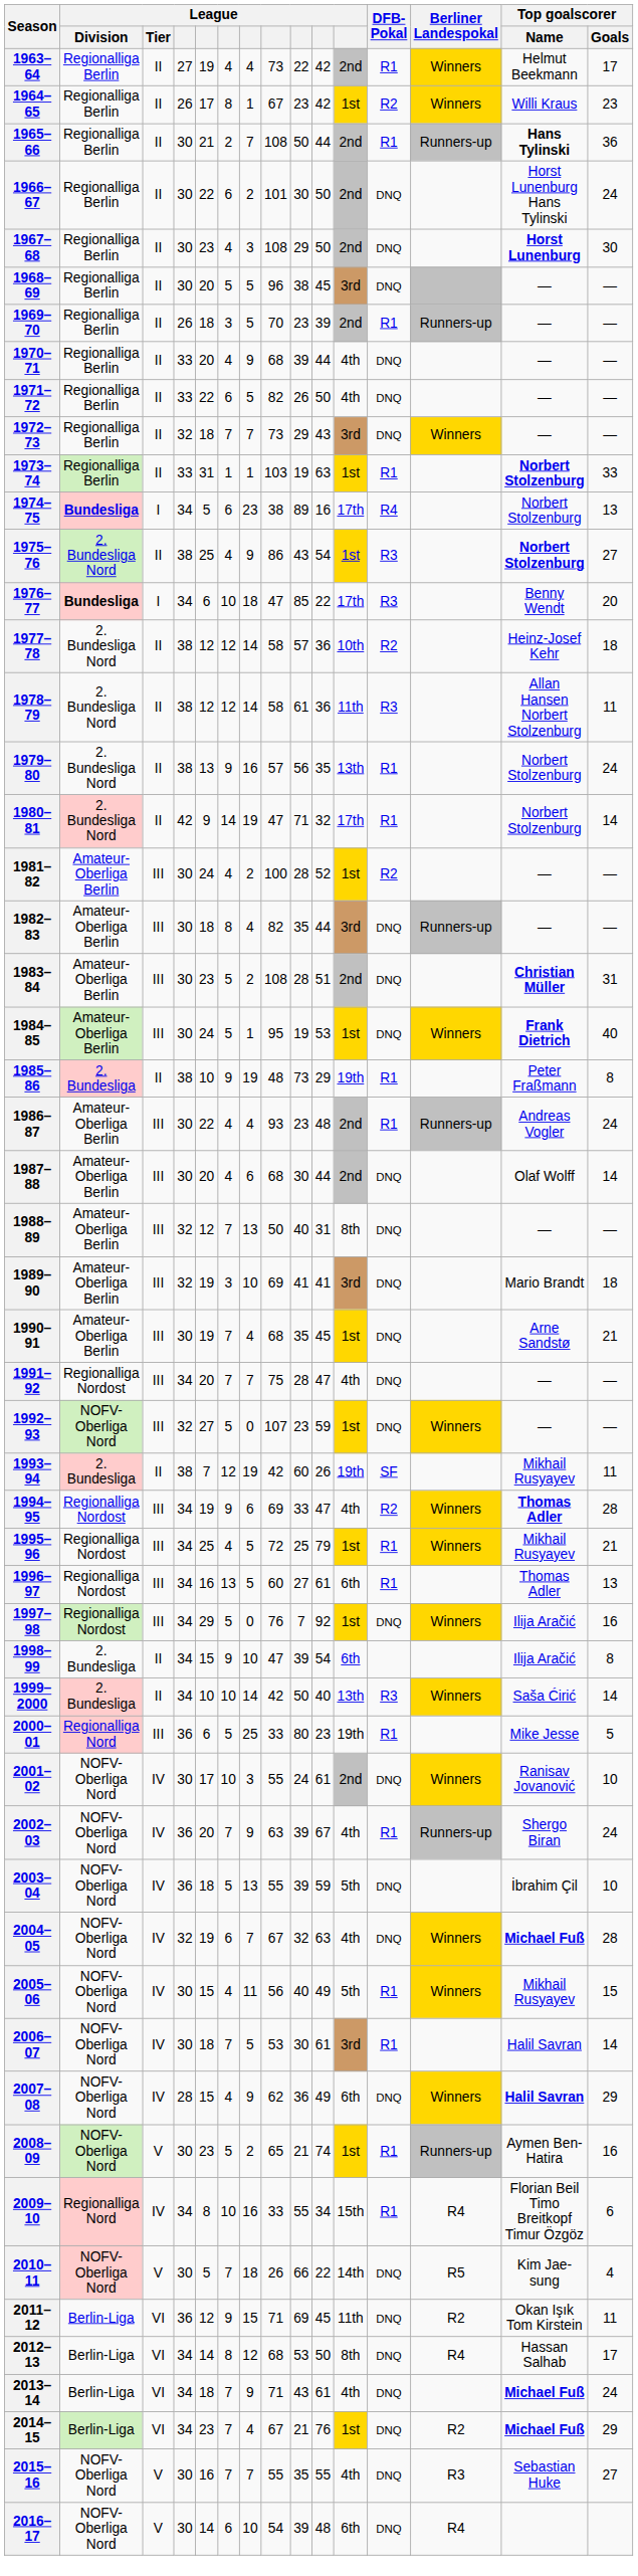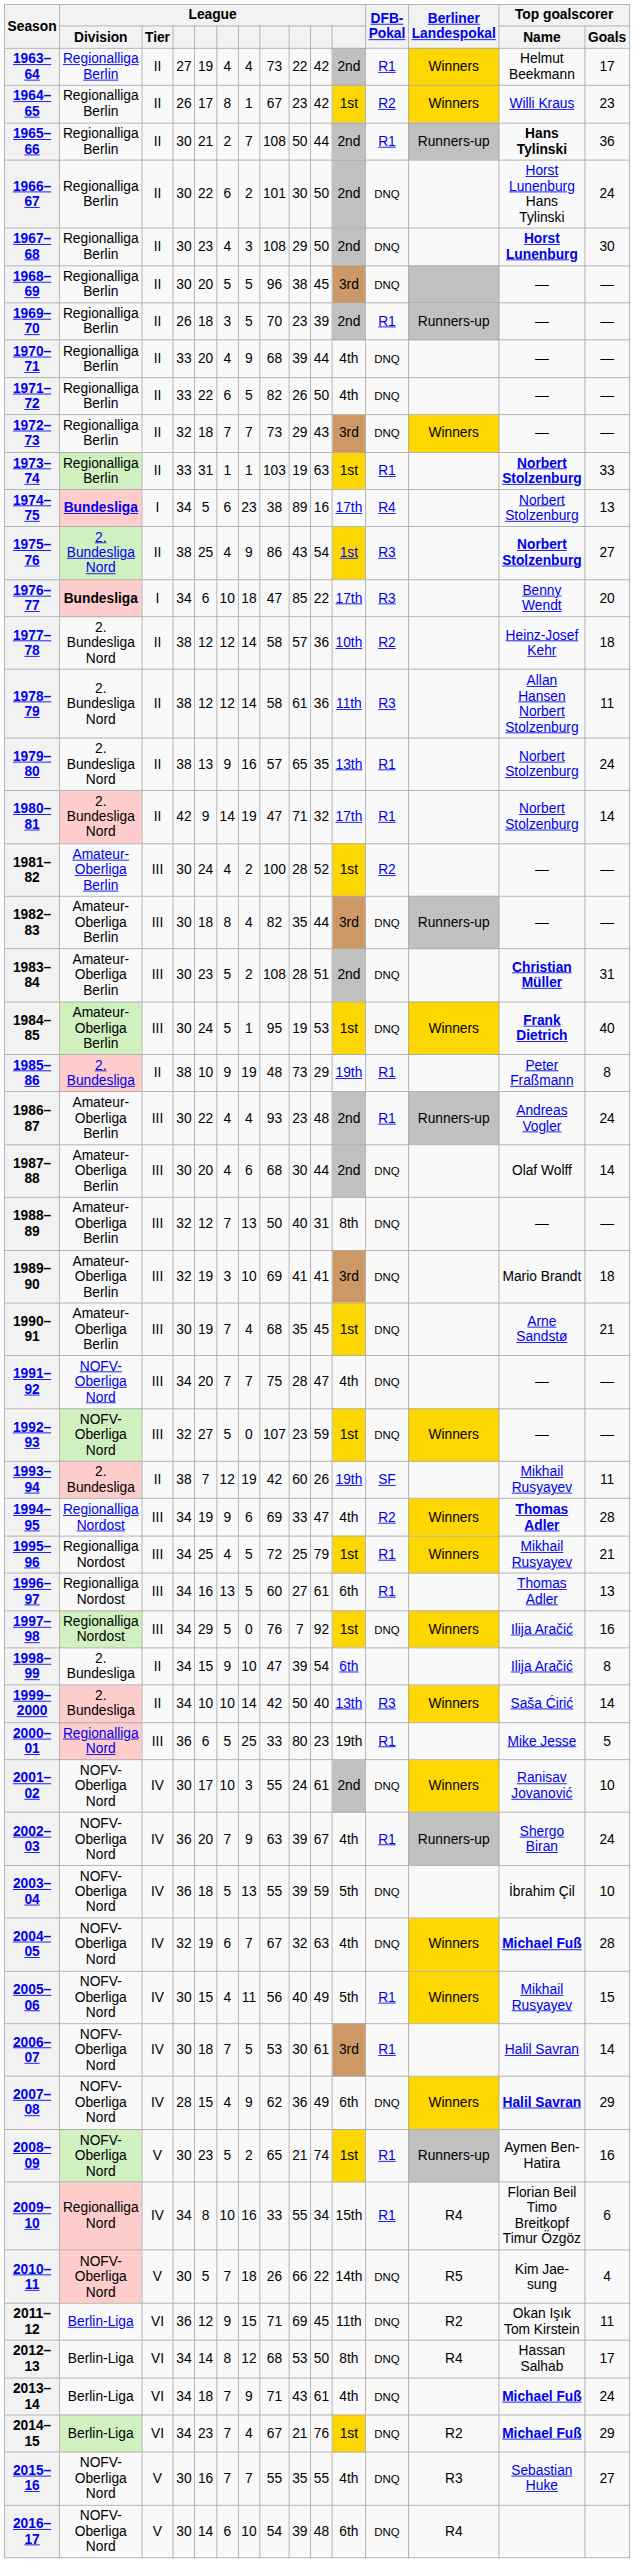1979–80 | column 9: 56 -> 65
1991–92 | League / Division: Regionalliga Nordost -> NOFV-Oberliga Nord
